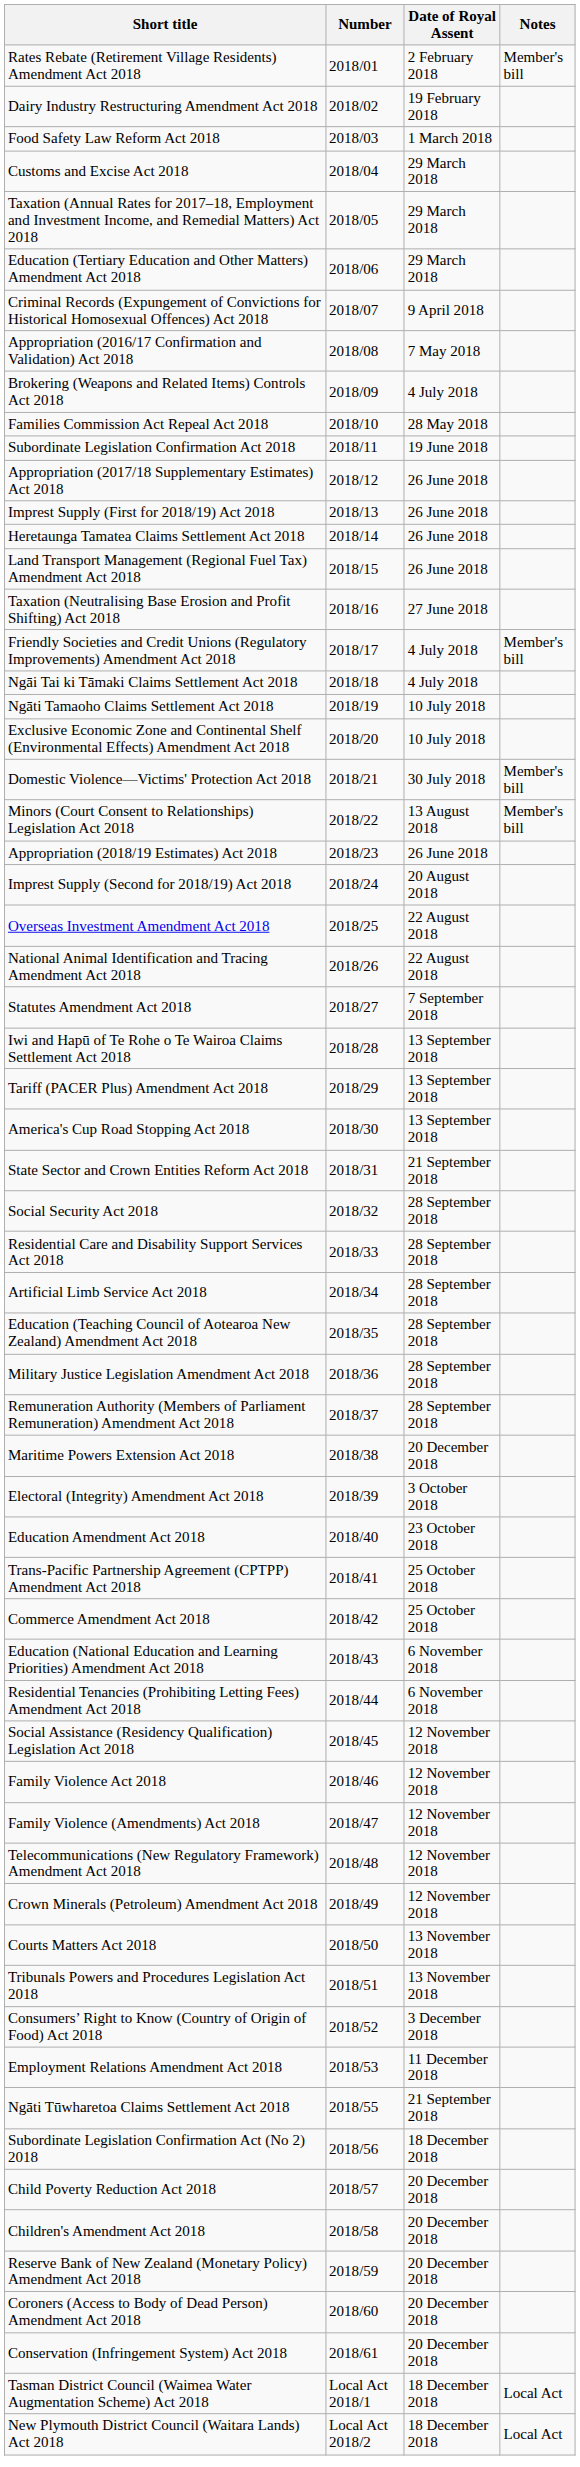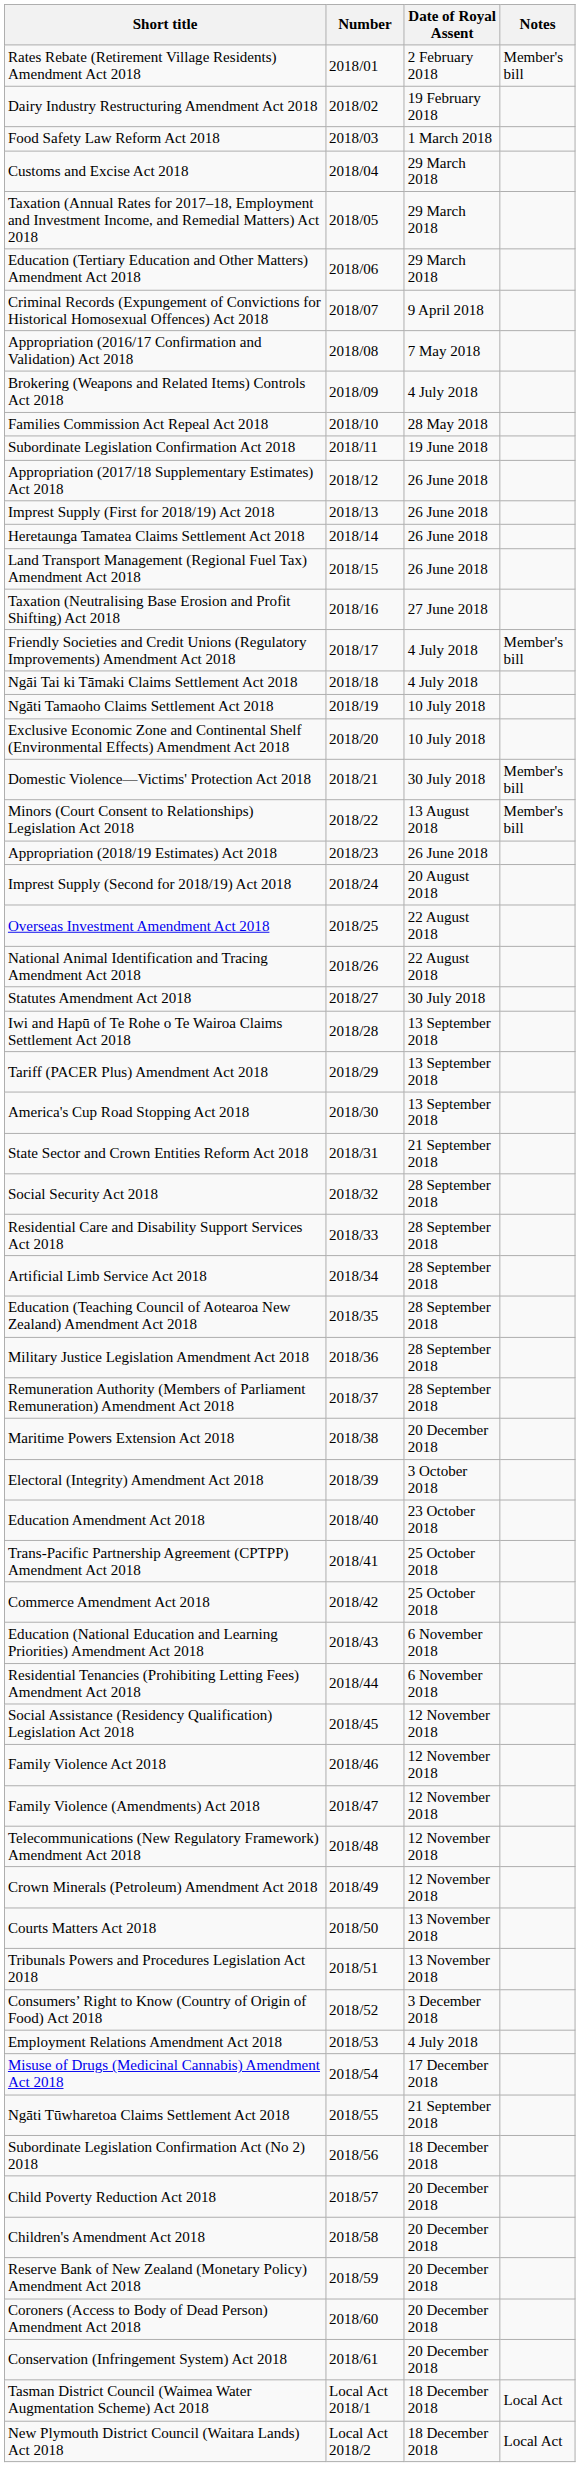Statutes Amendment Act 2018 | Date of Royal Assent: 7 September 2018 -> 30 July 2018
Employment Relations Amendment Act 2018 | Date of Royal Assent: 11 December 2018 -> 4 July 2018
+ row: Misuse of Drugs (Medicinal Cannabis) Amendment Act 2018 | 2018/54 | 17 December 2018
